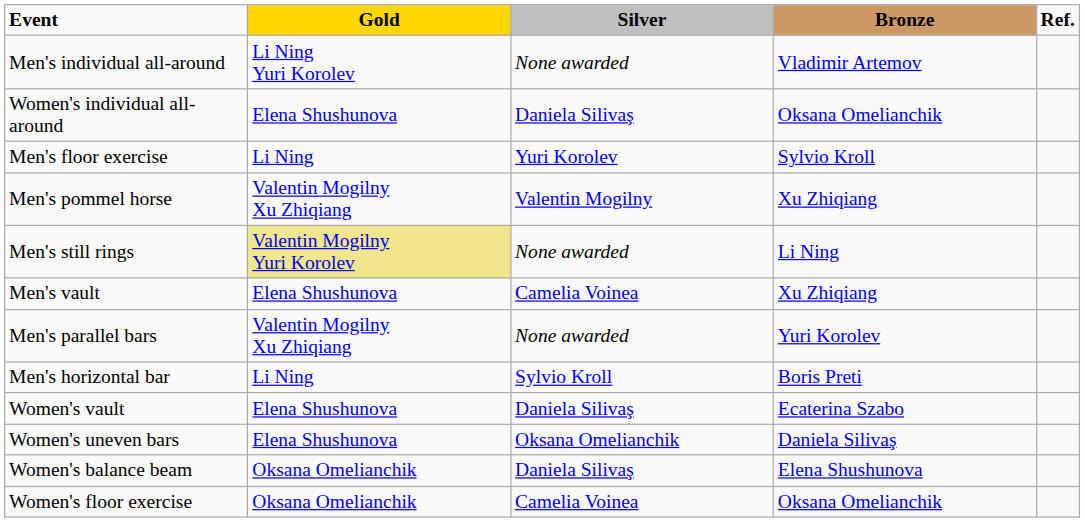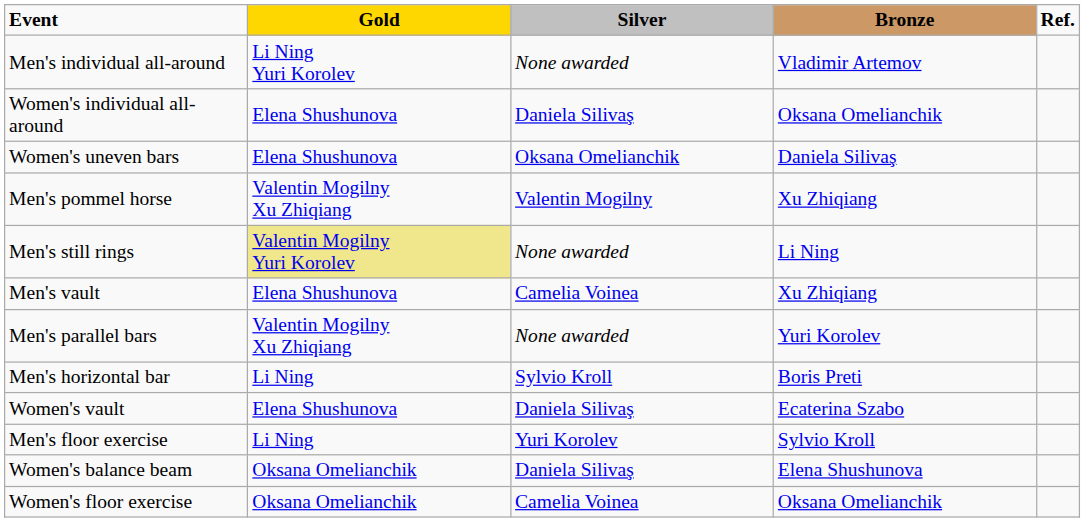rows swapped: Men's floor exercise <-> Women's uneven bars
